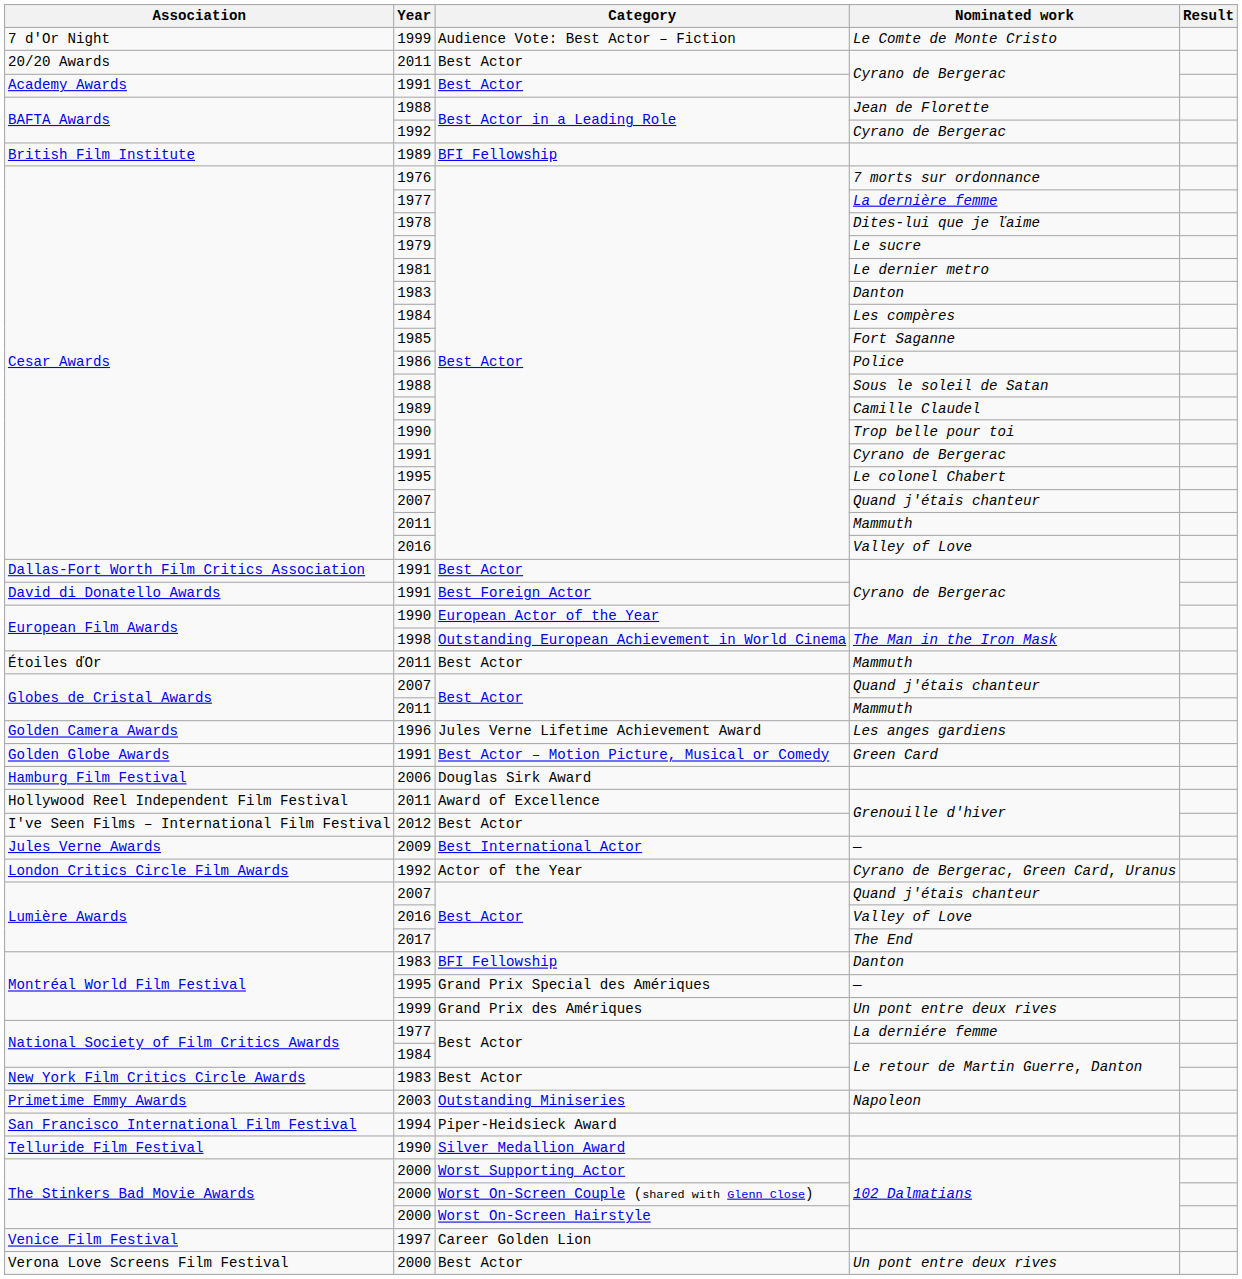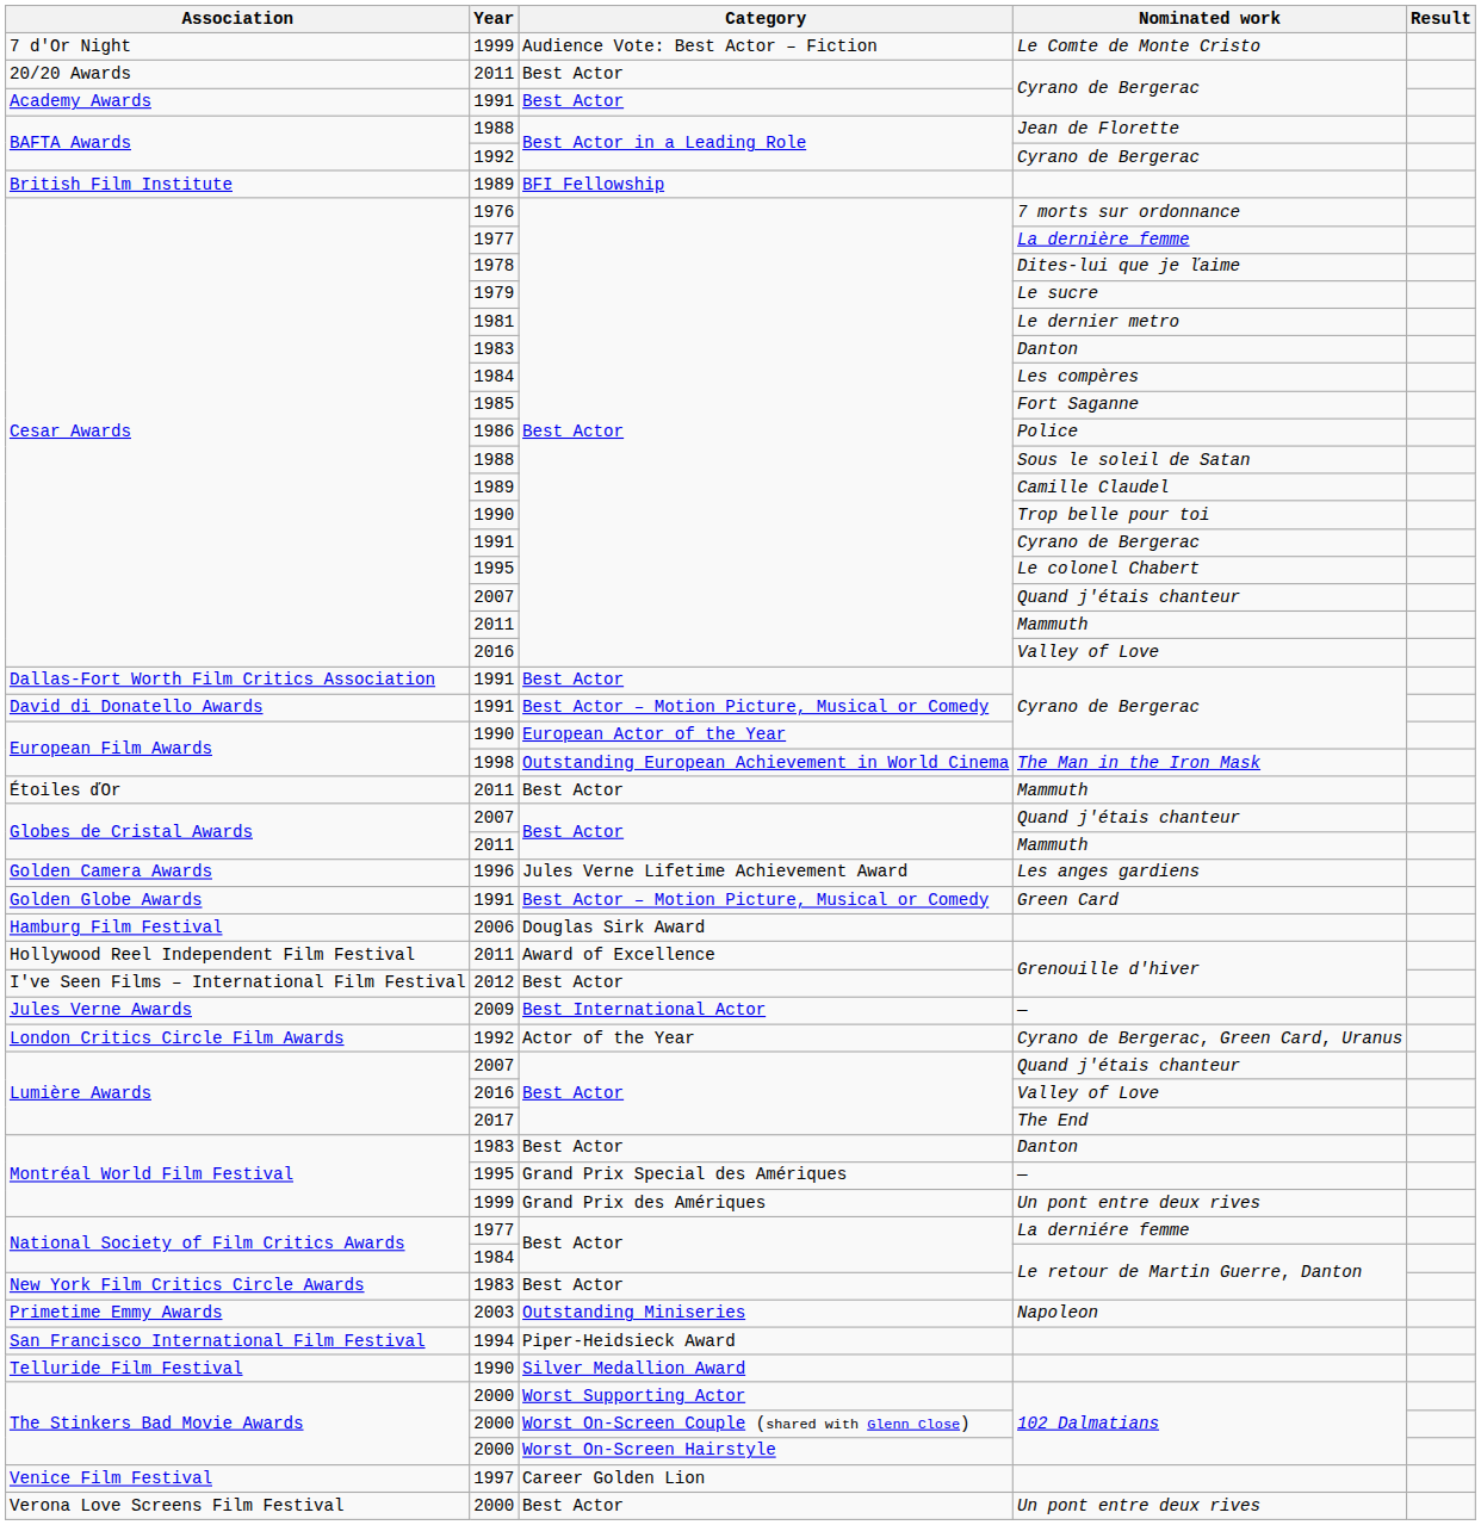David di Donatello Awards / Cyrano de Bergerac | Category: Best Foreign Actor -> Best Actor – Motion Picture, Musical or Comedy
Montréal World Film Festival / Danton | Category: BFI Fellowship -> Best Actor
